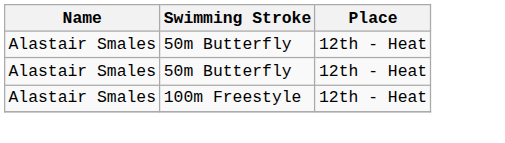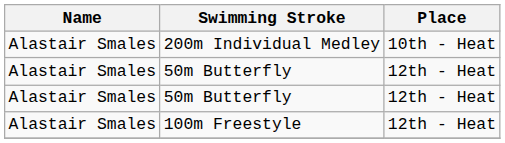+ row: Alastair Smales | 200m Individual Medley | 10th - Heat
